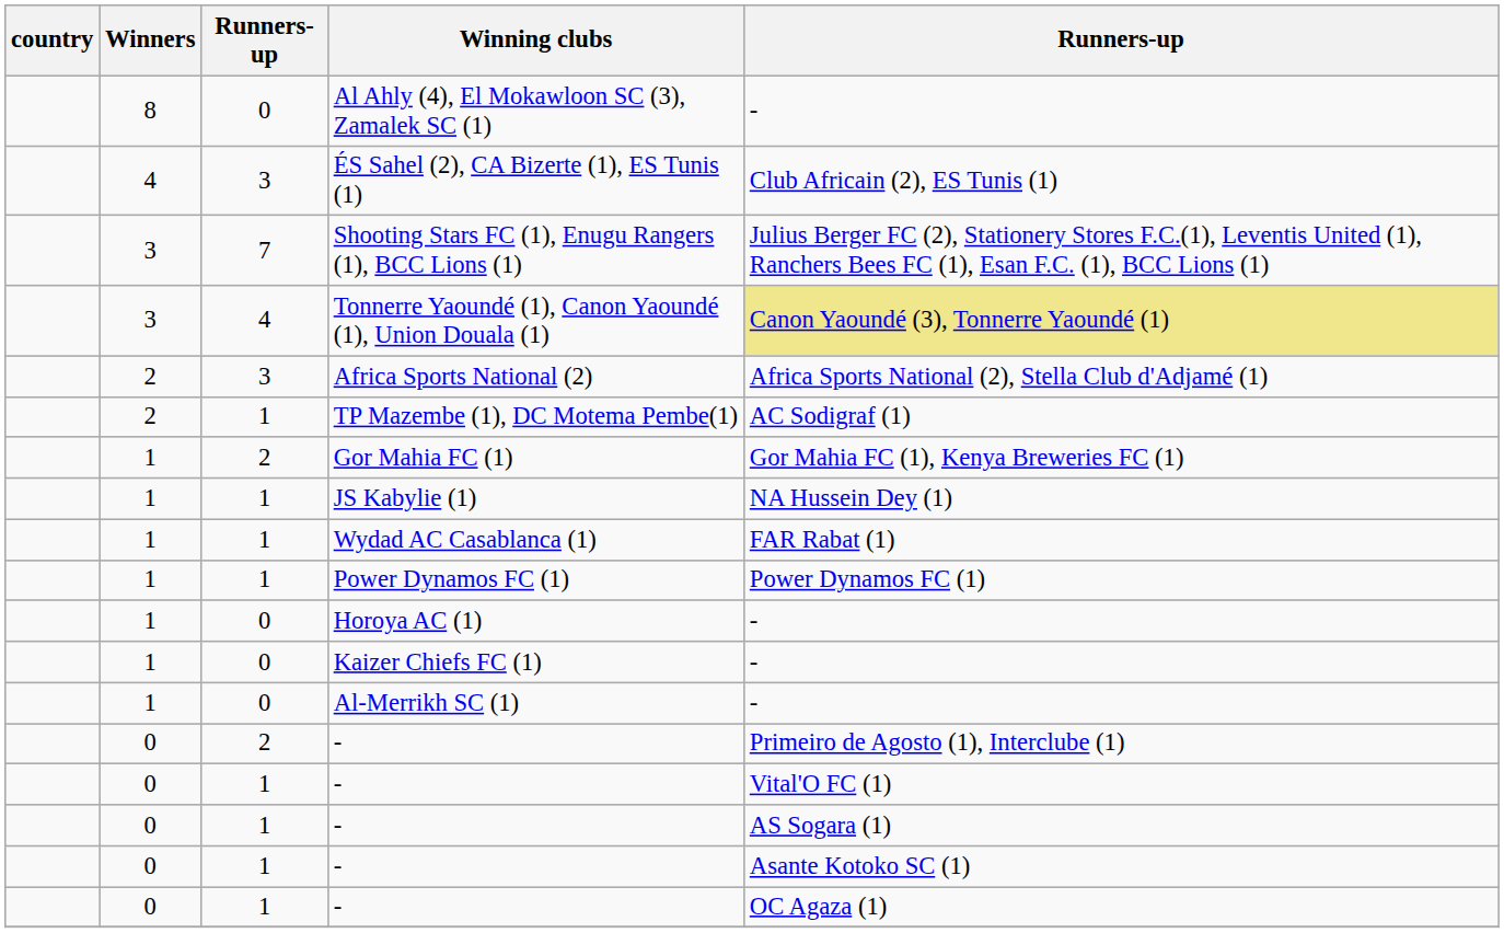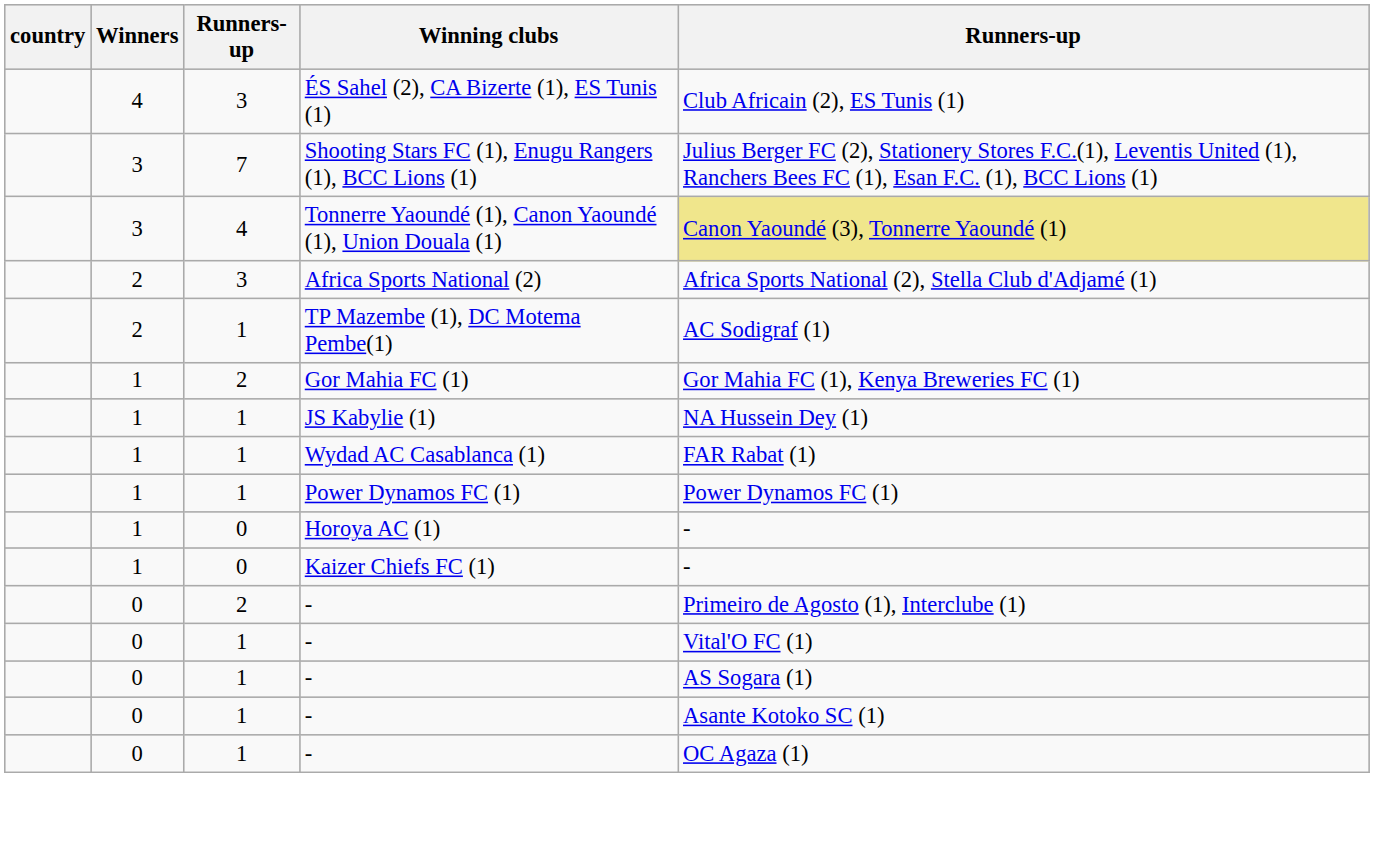- row: 8 | 0 | Al Ahly (4), El Mokawloon SC (3), Zamalek SC (1) | -
- row: 1 | 0 | Al-Merrikh SC (1) | -
